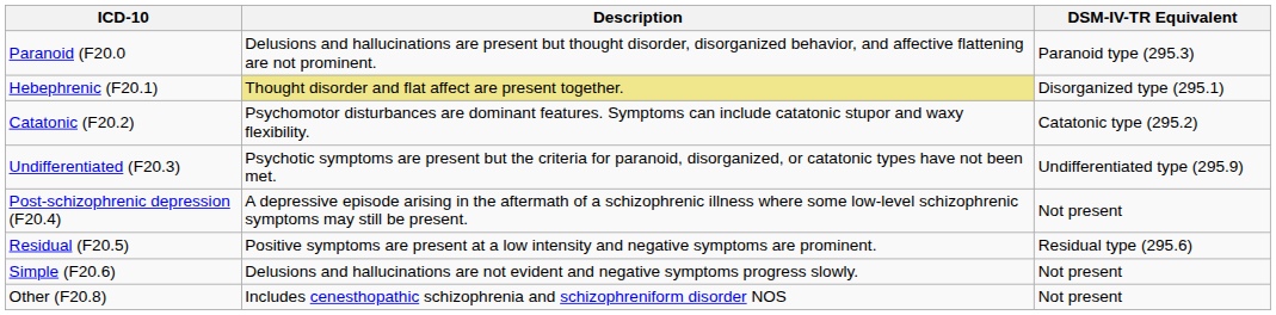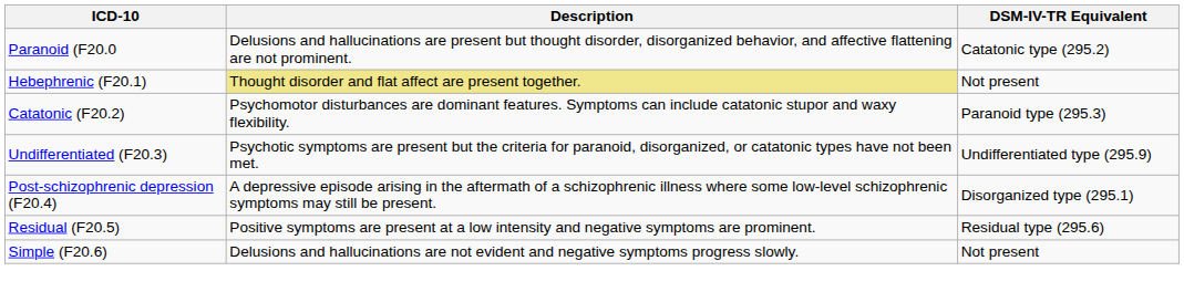Paranoid (F20.0 | DSM-IV-TR Equivalent: Paranoid type (295.3) -> Catatonic type (295.2)
Hebephrenic (F20.1) | DSM-IV-TR Equivalent: Disorganized type (295.1) -> Not present
Catatonic (F20.2) | DSM-IV-TR Equivalent: Catatonic type (295.2) -> Paranoid type (295.3)
Post-schizophrenic depression (F20.4) | DSM-IV-TR Equivalent: Not present -> Disorganized type (295.1)
- row: Other (F20.8) | Includes cenesthopathic schizophrenia and schizophreniform disorder NOS | Not present
